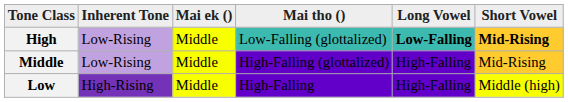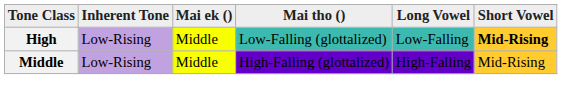High | Long Vowel: bold -> normal
- row: Low | High-Rising | Middle | High-Falling | High-Falling | Middle (high)
